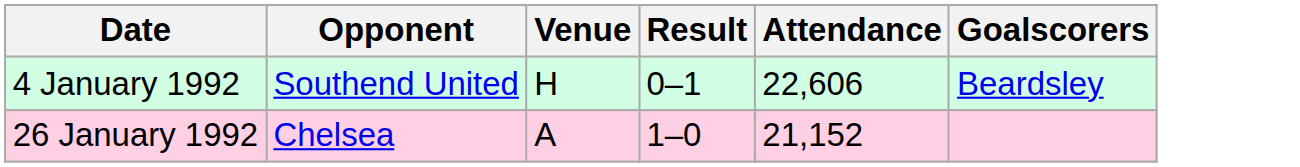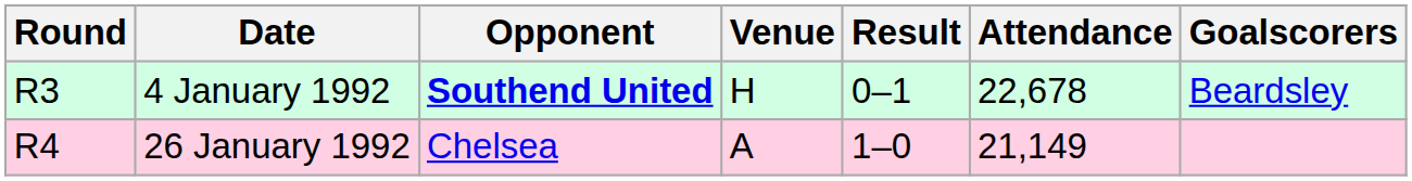+ column: Round | R3 | R4
4 January 1992 | Opponent: normal -> bold
4 January 1992 | Attendance: 22,606 -> 22,678
26 January 1992 | Attendance: 21,152 -> 21,149
